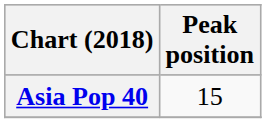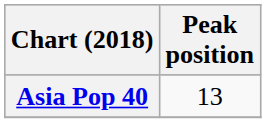Asia Pop 40 | Peak position: 15 -> 13
